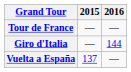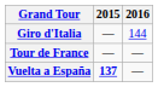rows swapped: Giro d'Italia <-> Tour de France
Vuelta a España | 2015: normal -> bold
